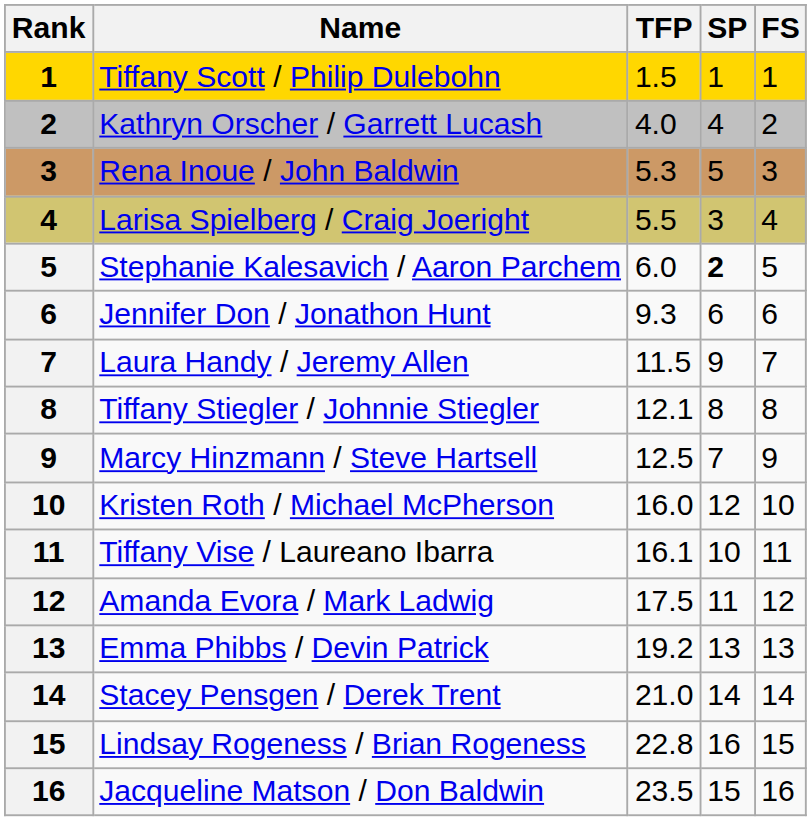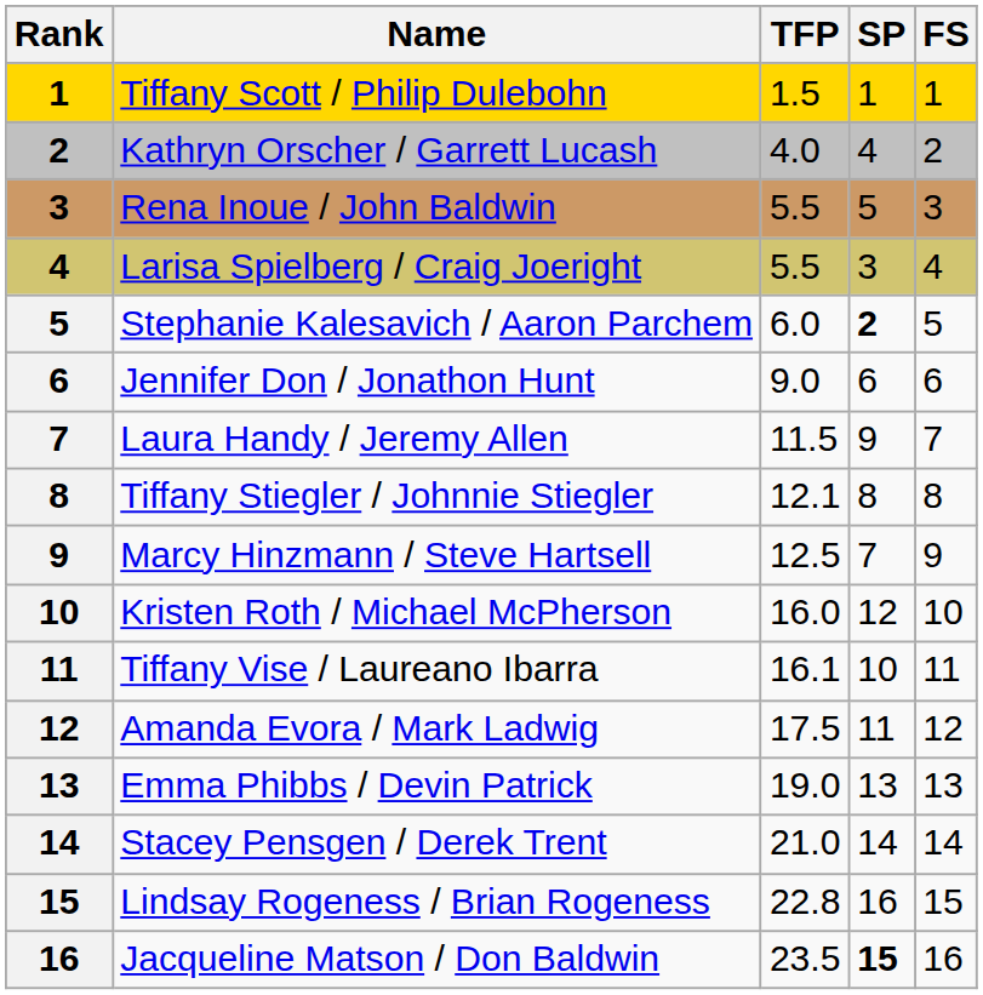Rena Inoue / John Baldwin | TFP: 5.3 -> 5.5
Jennifer Don / Jonathon Hunt | TFP: 9.3 -> 9.0
Emma Phibbs / Devin Patrick | TFP: 19.2 -> 19.0
Jacqueline Matson / Don Baldwin | SP: normal -> bold
